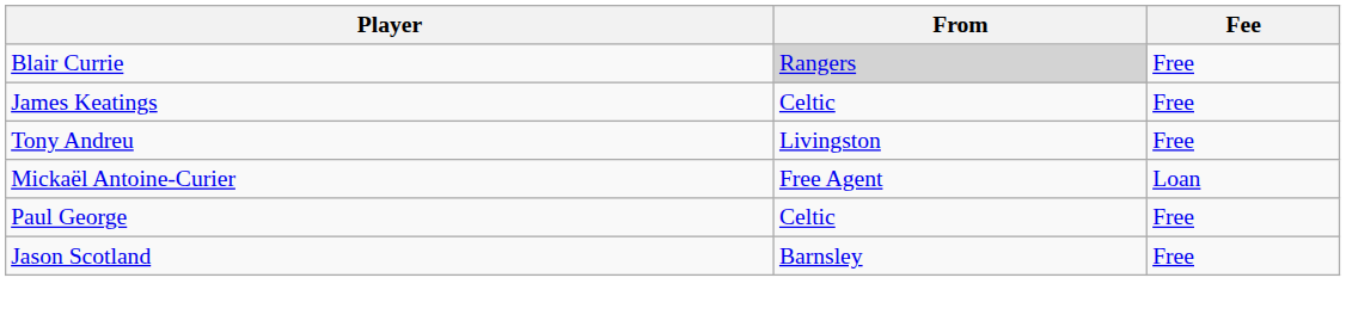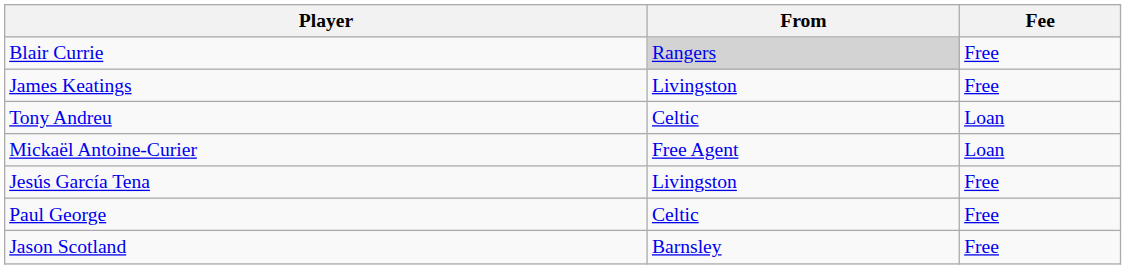James Keatings | From: Celtic -> Livingston
Tony Andreu | From: Livingston -> Celtic
Tony Andreu | Fee: Free -> Loan
+ row: Jesús García Tena | Livingston | Free
